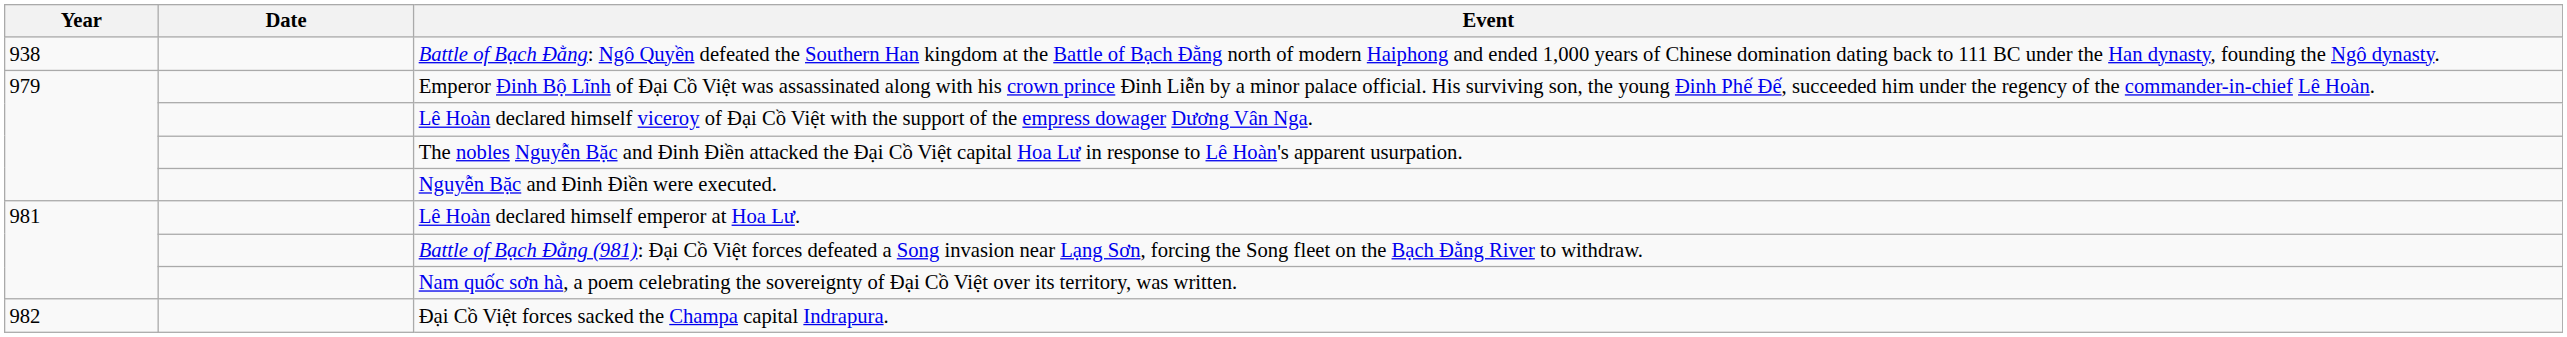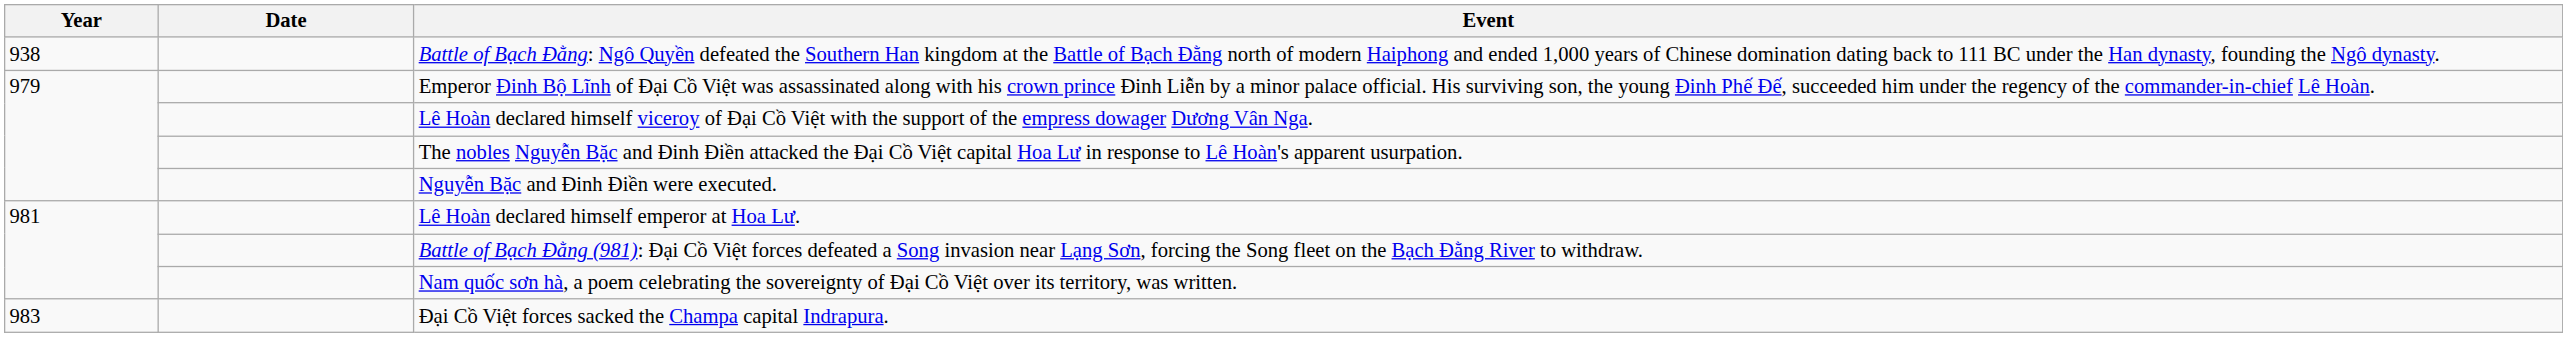Đại Cồ Việt forces sacked the Champa capital Indrapura. | Year: 982 -> 983
